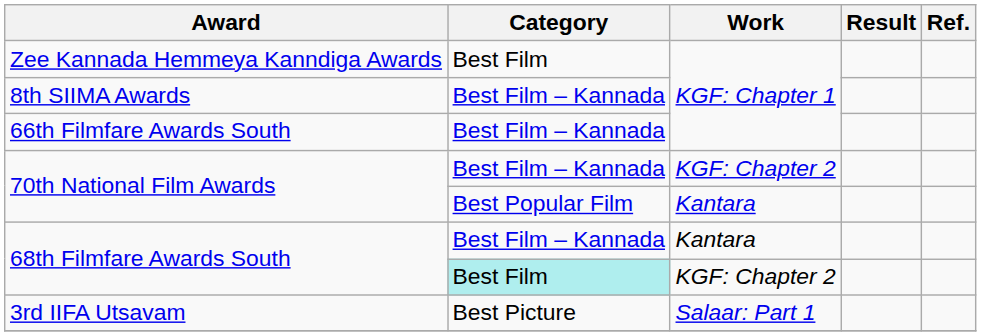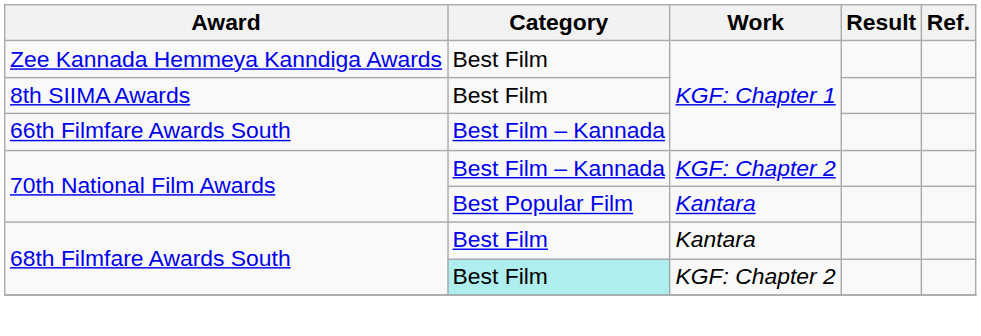8th SIIMA Awards | Category: Best Film – Kannada -> Best Film
68th Filmfare Awards South / Kantara | Category: Best Film – Kannada -> Best Film
- row: 3rd IIFA Utsavam | Best Picture | Salaar: Part 1
